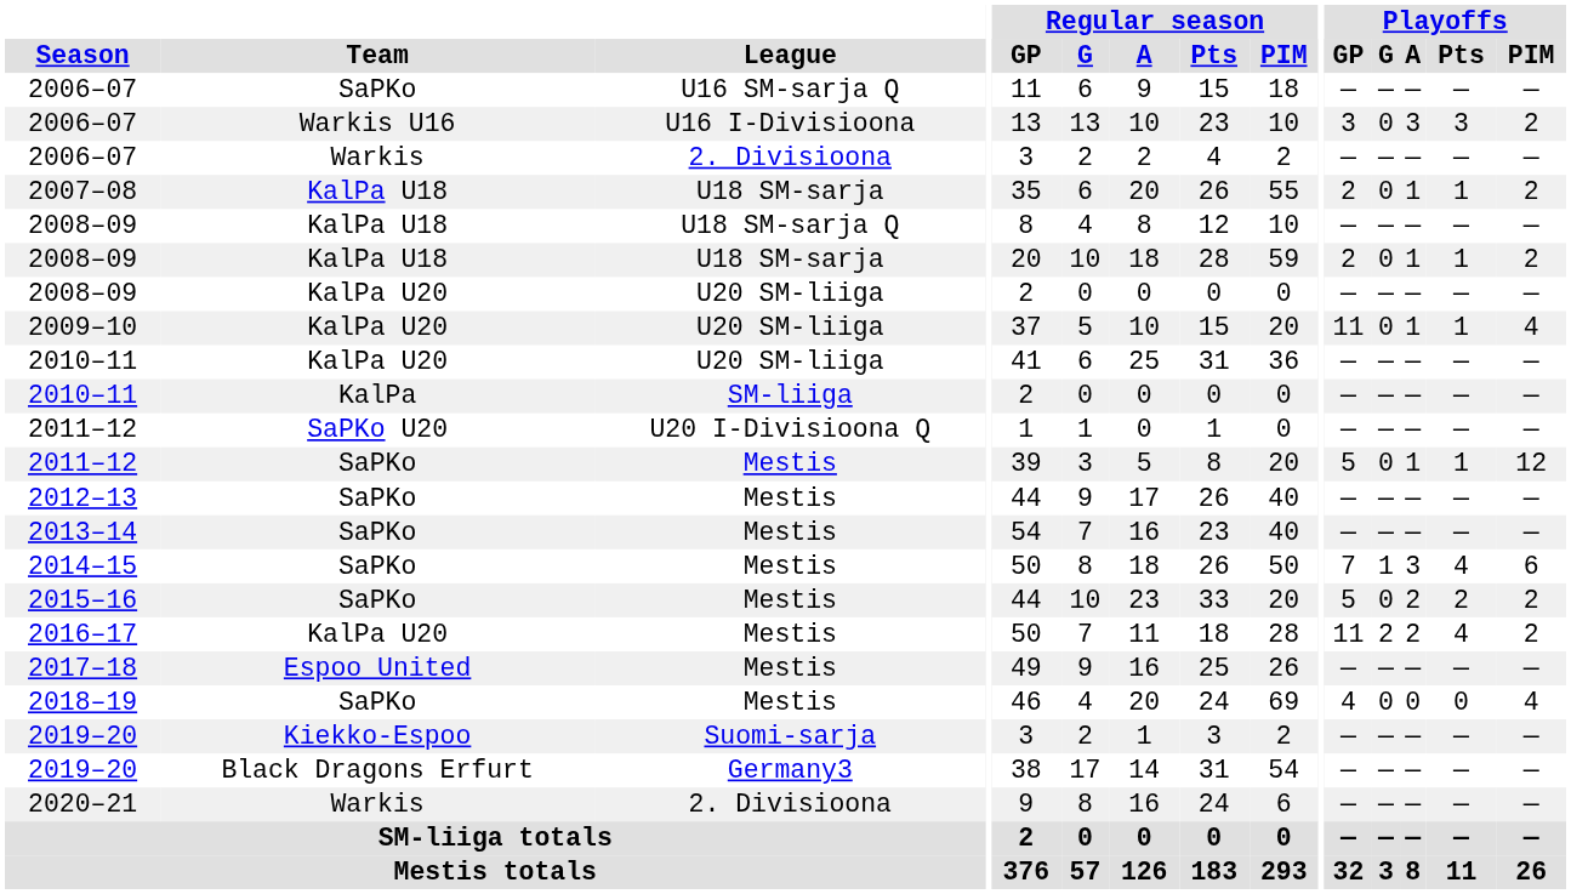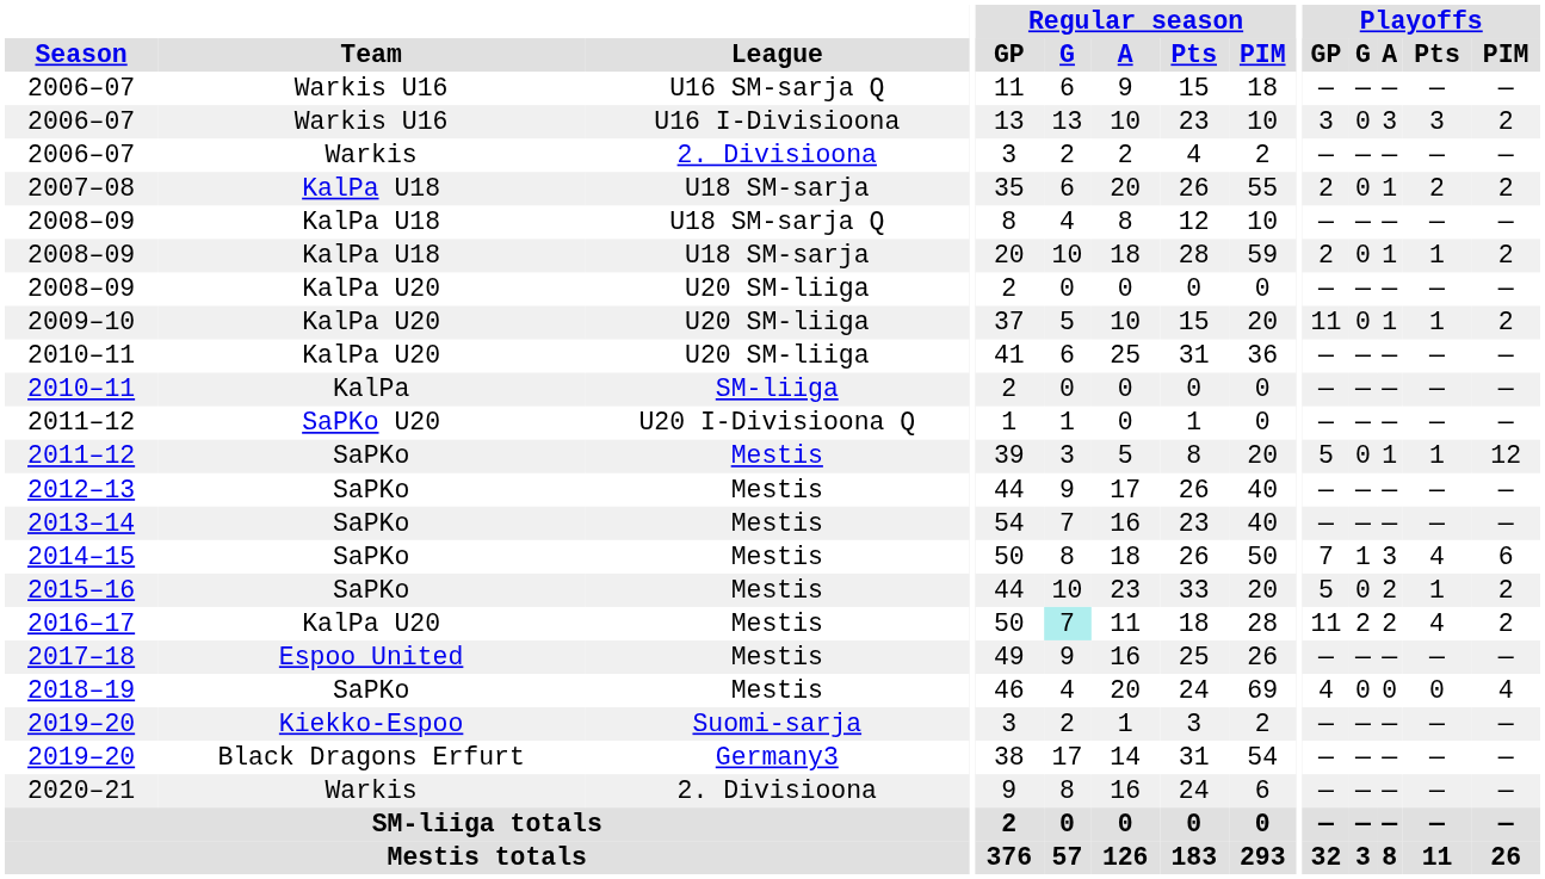2006–07 / U16 SM-sarja Q | Team: SaPKo -> Warkis U16
2007–08 | Playoffs / Pts: 1 -> 2
2009–10 | Playoffs / PIM: 4 -> 2
2015–16 | Playoffs / Pts: 2 -> 1
2016–17 | Regular season / G: no background -> paleturquoise background
